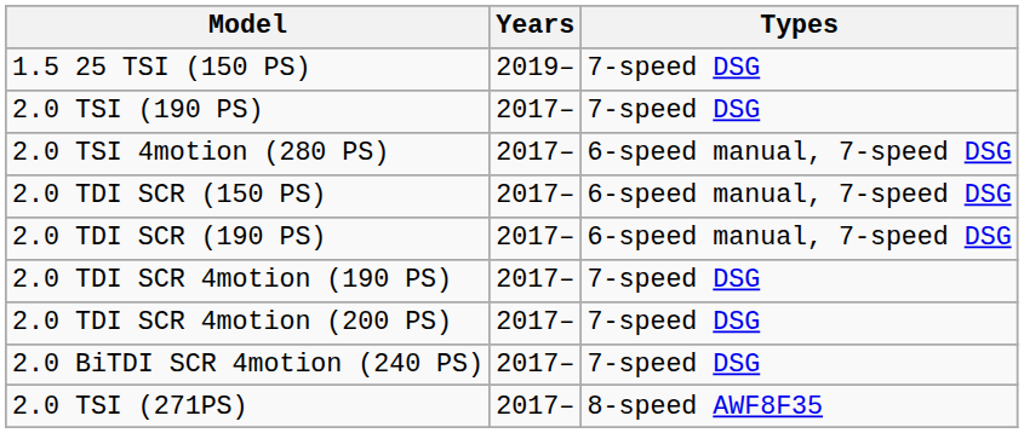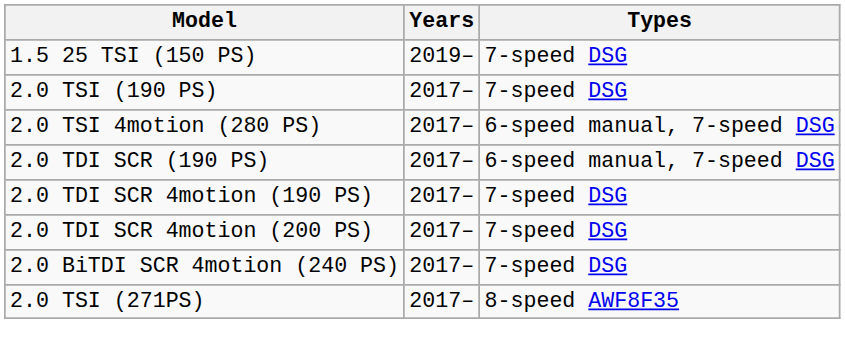- row: 2.0 TDI SCR (150 PS) | 2017– | 6-speed manual, 7-speed DSG
